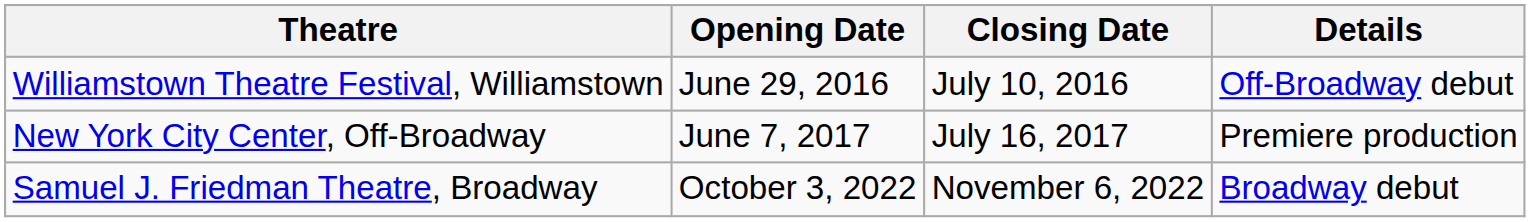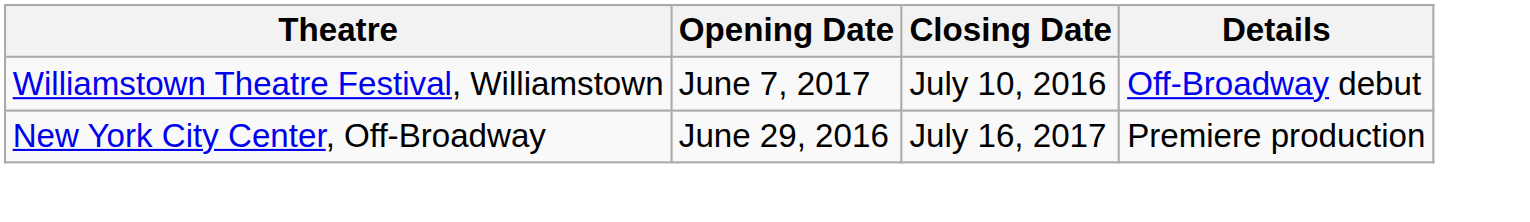Williamstown Theatre Festival, Williamstown | Opening Date: June 29, 2016 -> June 7, 2017
New York City Center, Off-Broadway | Opening Date: June 7, 2017 -> June 29, 2016
- row: Samuel J. Friedman Theatre, Broadway | October 3, 2022 | November 6, 2022 | Broadway debut
